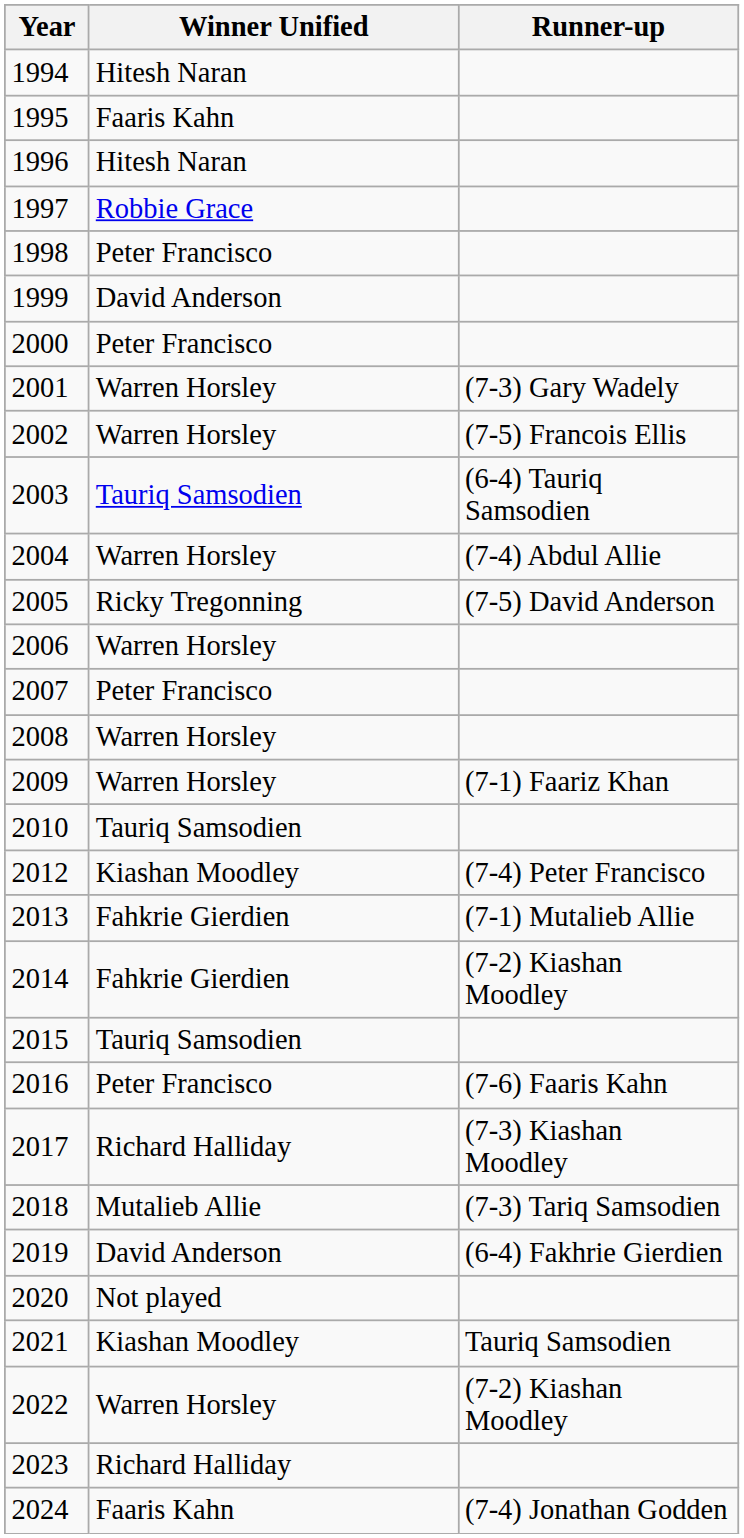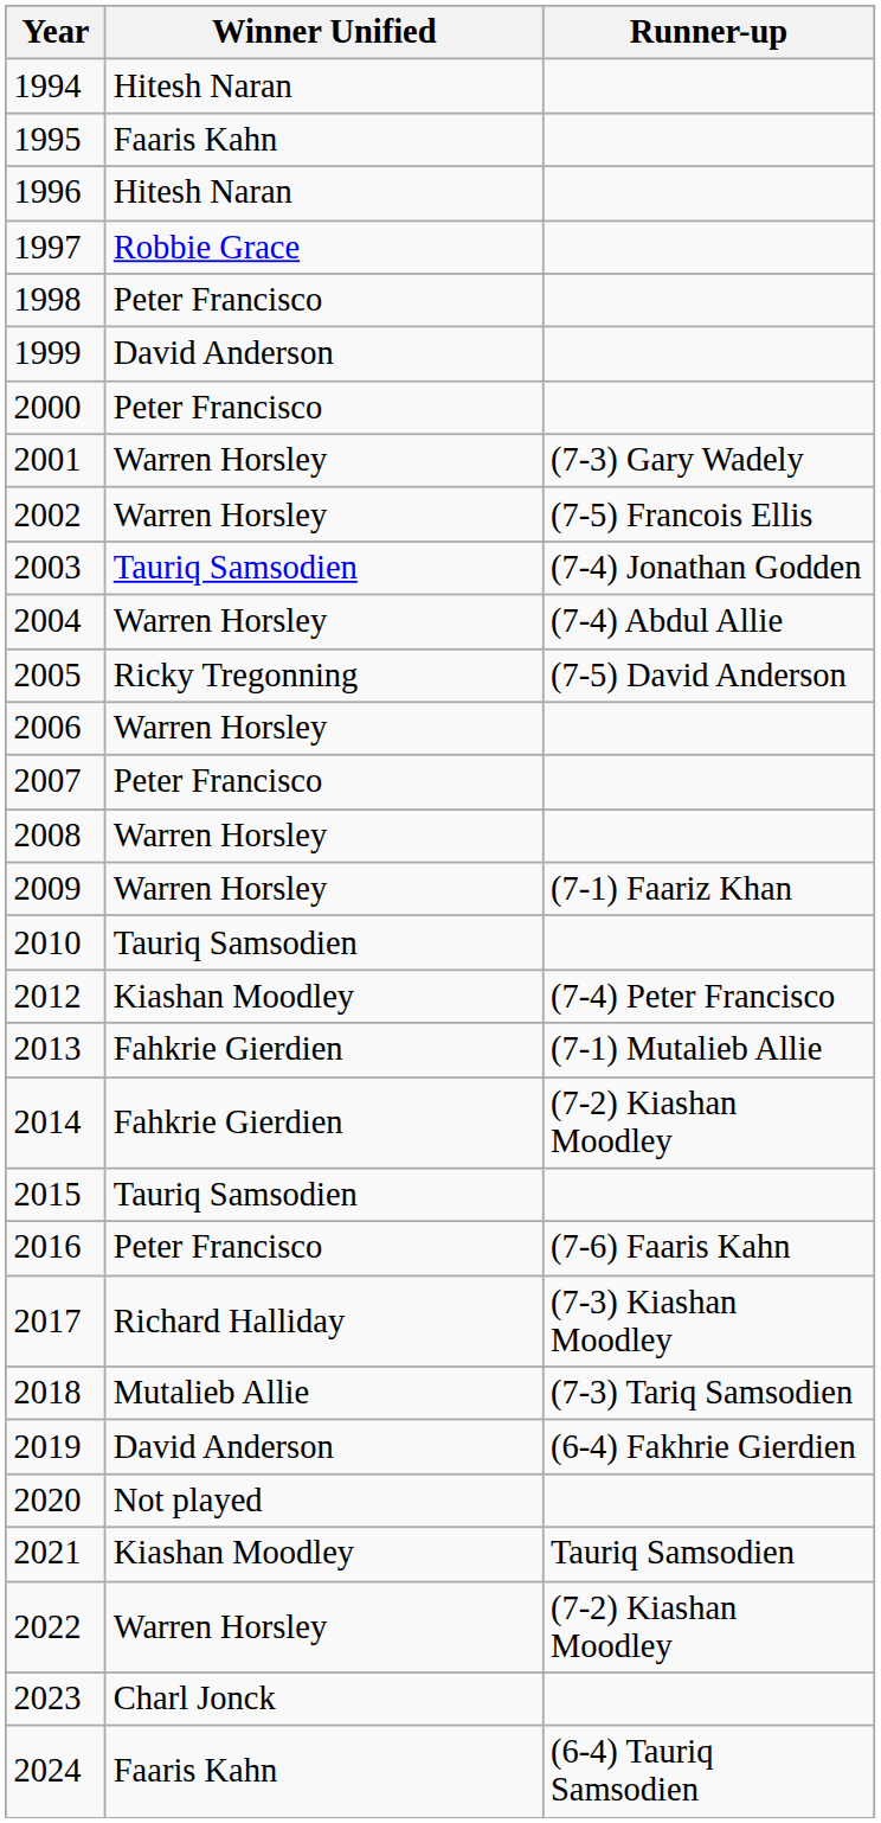2003 | Runner-up: (6-4) Tauriq Samsodien -> (7-4) Jonathan Godden
2023 | Winner Unified: Richard Halliday -> Charl Jonck
2024 | Runner-up: (7-4) Jonathan Godden -> (6-4) Tauriq Samsodien
